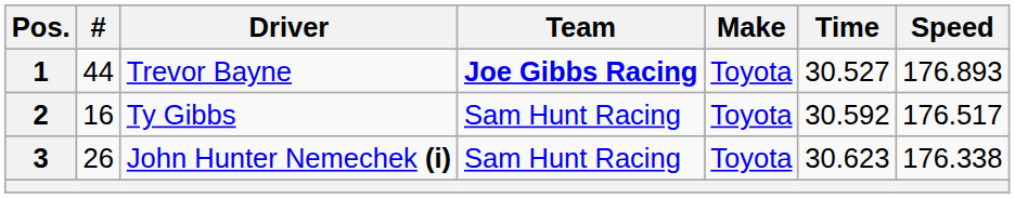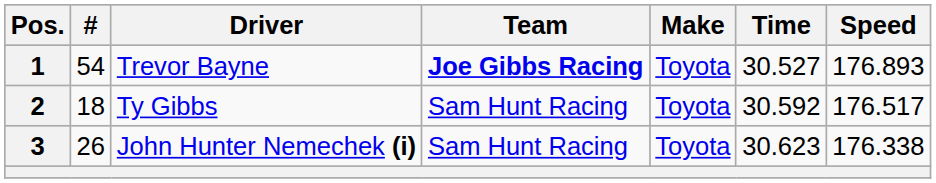1 | #: 44 -> 54
2 | #: 16 -> 18
